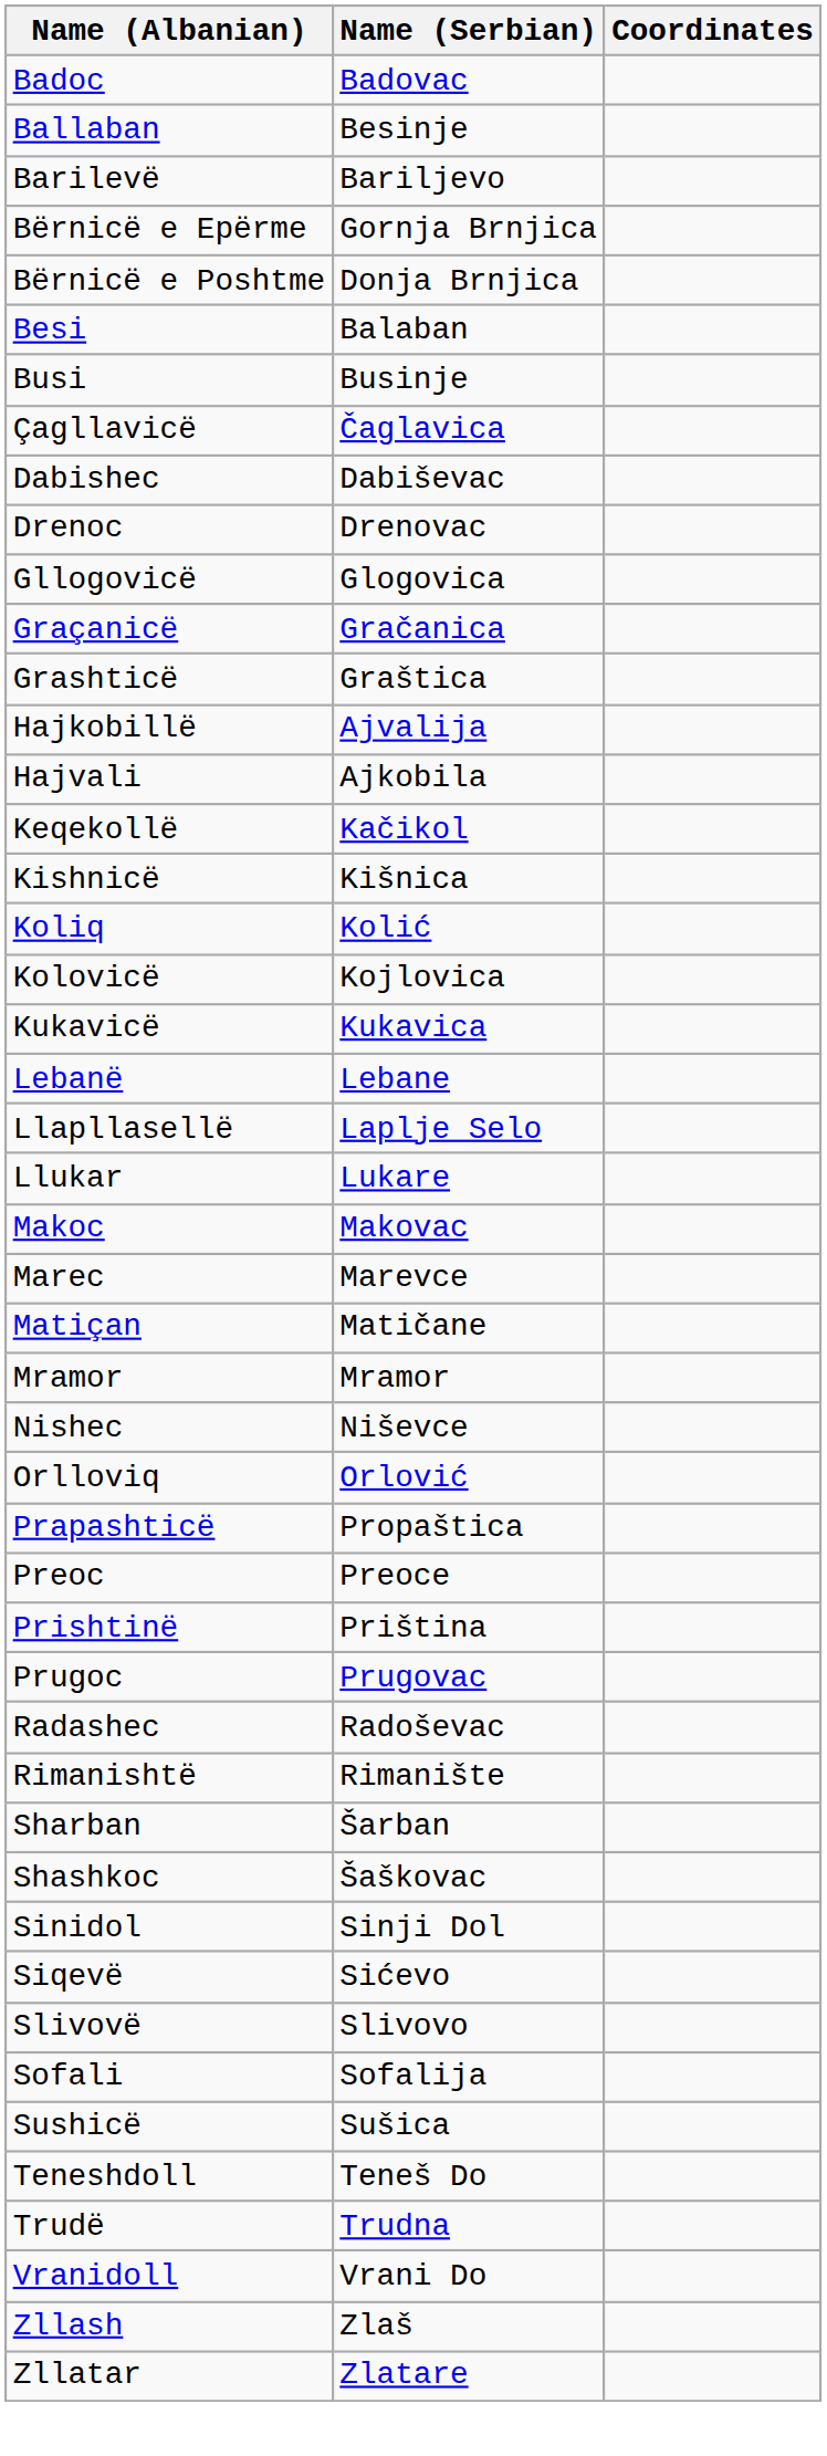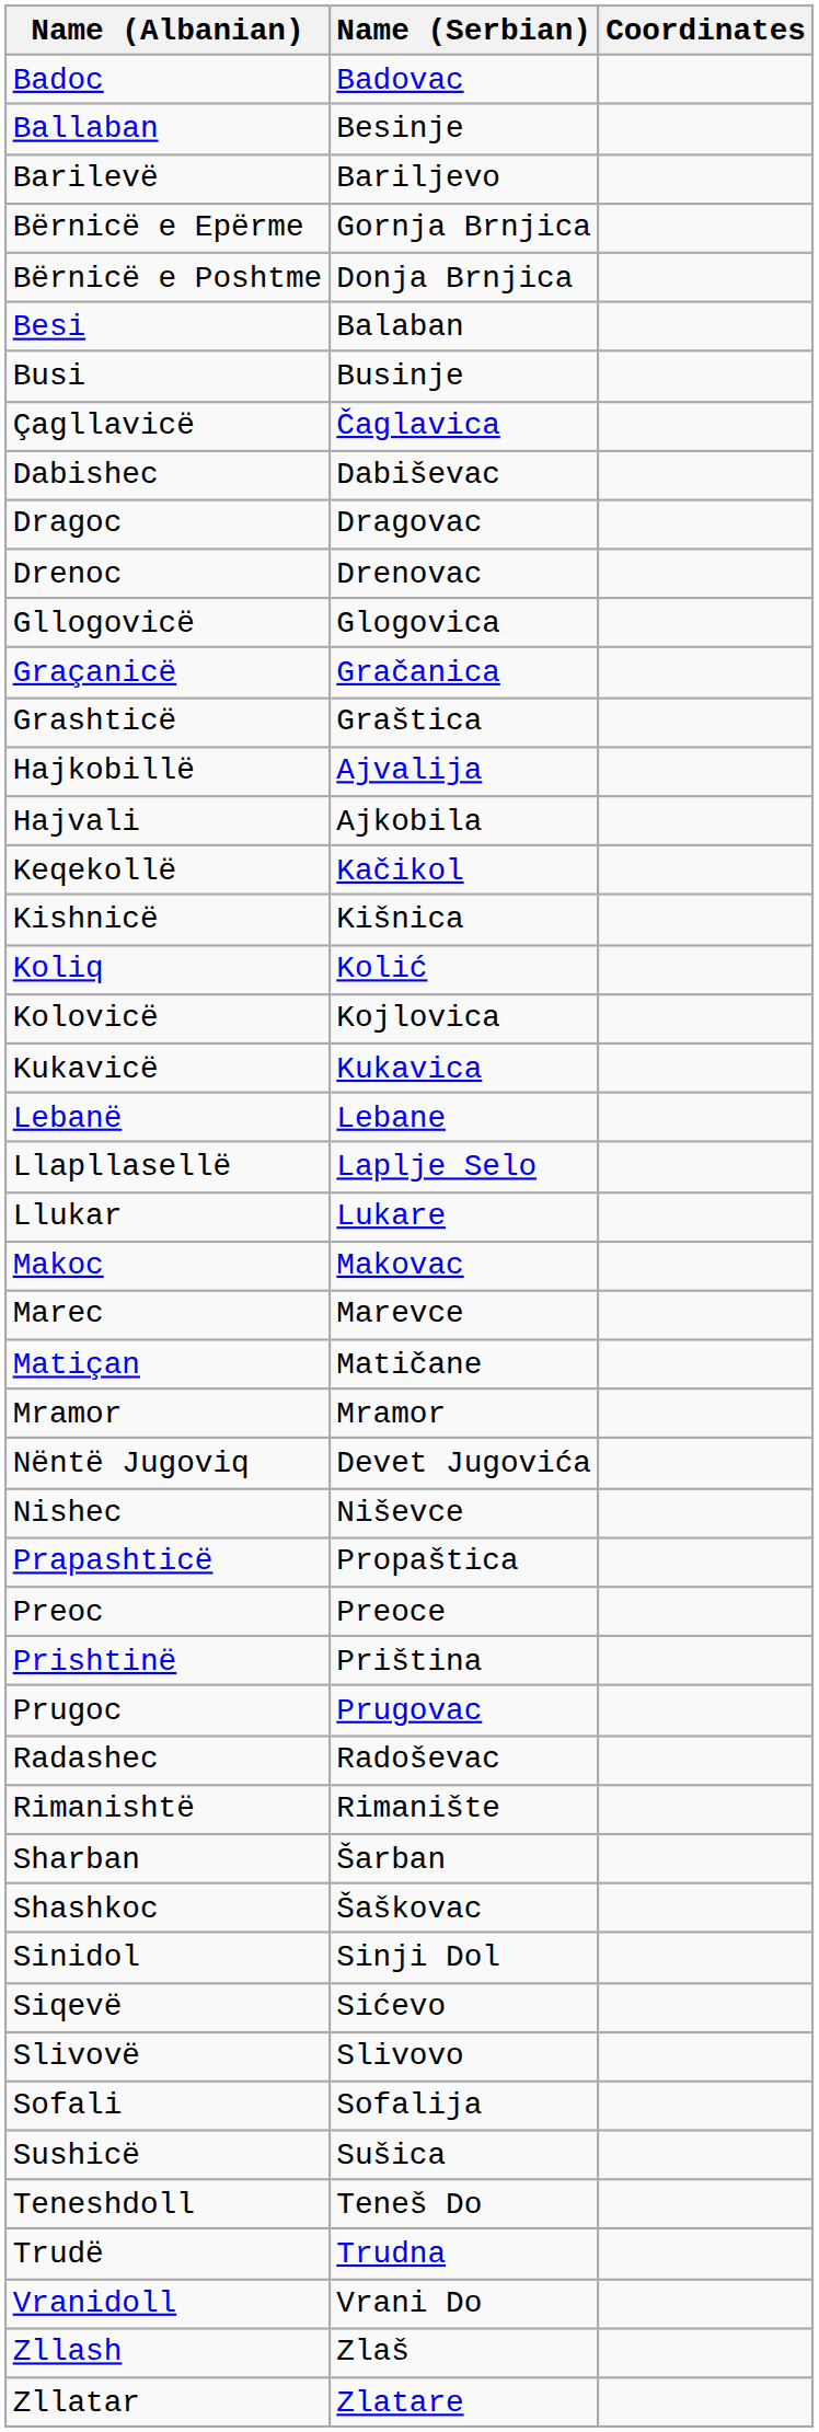+ row: Dragoc | Dragovac
+ row: Nëntë Jugoviq | Devet Jugovića
- row: Orlloviq | Orlović
